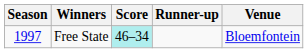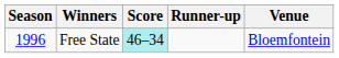Free State | Season: 1997 -> 1996
